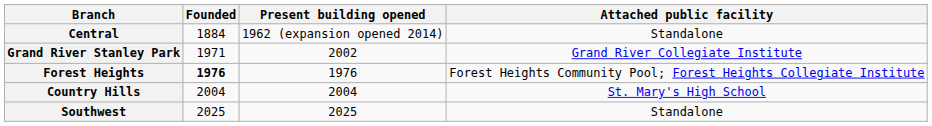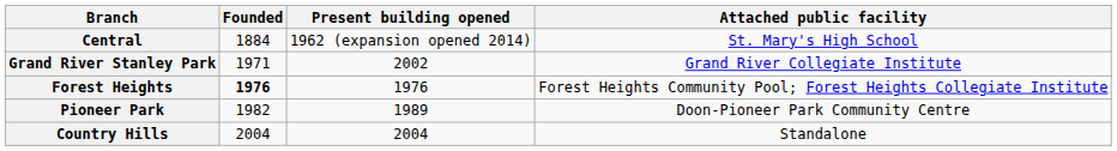Central | Attached public facility: Standalone -> St. Mary's High School
+ row: Pioneer Park | 1982 | 1989 | Doon-Pioneer Park Community Centre
Country Hills | Attached public facility: St. Mary's High School -> Standalone
- row: Southwest | 2025 | 2025 | Standalone
